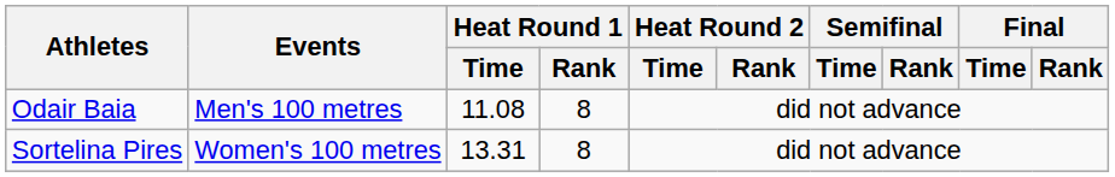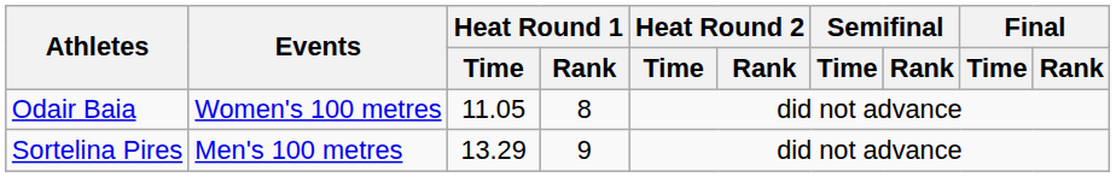Odair Baia | Events: Men's 100 metres -> Women's 100 metres
Odair Baia | Heat Round 1 / Time: 11.08 -> 11.05
Sortelina Pires | Events: Women's 100 metres -> Men's 100 metres
Sortelina Pires | Heat Round 1 / Time: 13.31 -> 13.29
Sortelina Pires | Heat Round 1 / Rank: 8 -> 9
